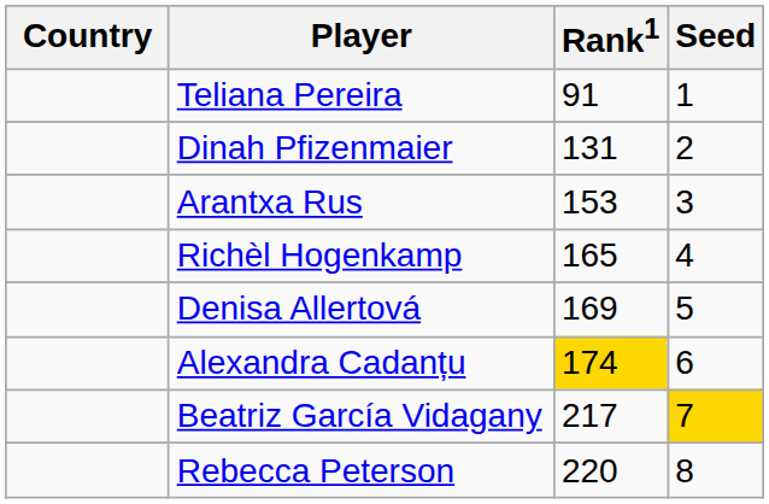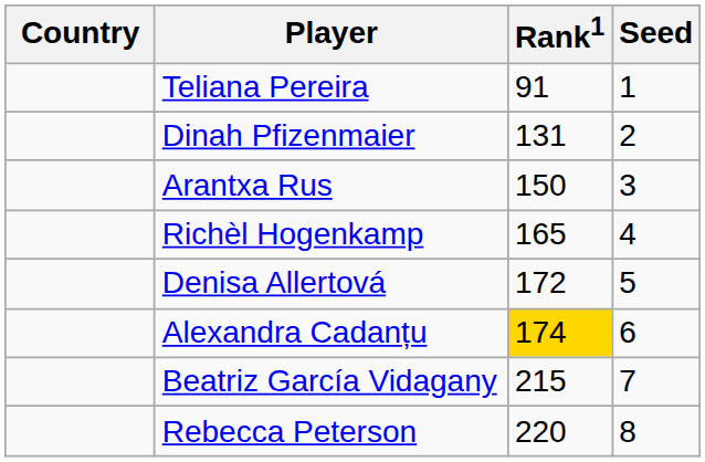Arantxa Rus | Rank1: 153 -> 150
Denisa Allertová | Rank1: 169 -> 172
Beatriz García Vidagany | Rank1: 217 -> 215
Beatriz García Vidagany | Seed: gold background -> no background
